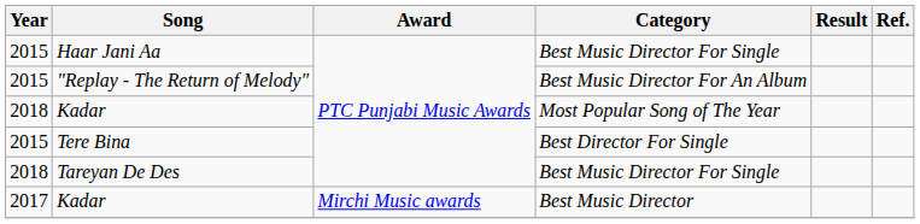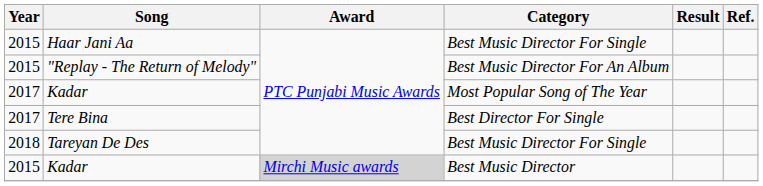Kadar / Most Popular Song of The Year | Year: 2018 -> 2017
Tere Bina | Year: 2015 -> 2017
Kadar / Best Music Director | Year: 2017 -> 2015
Kadar / Best Music Director | Award: no background -> lightgrey background
